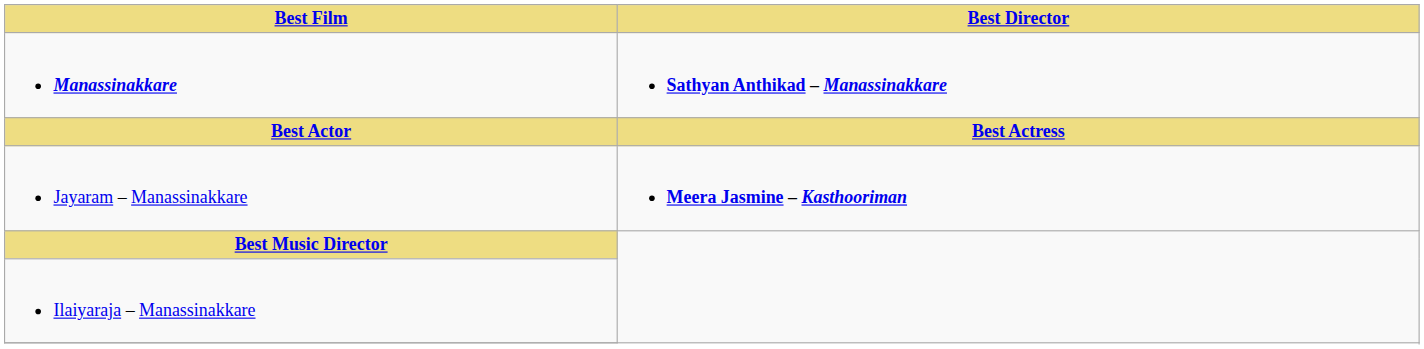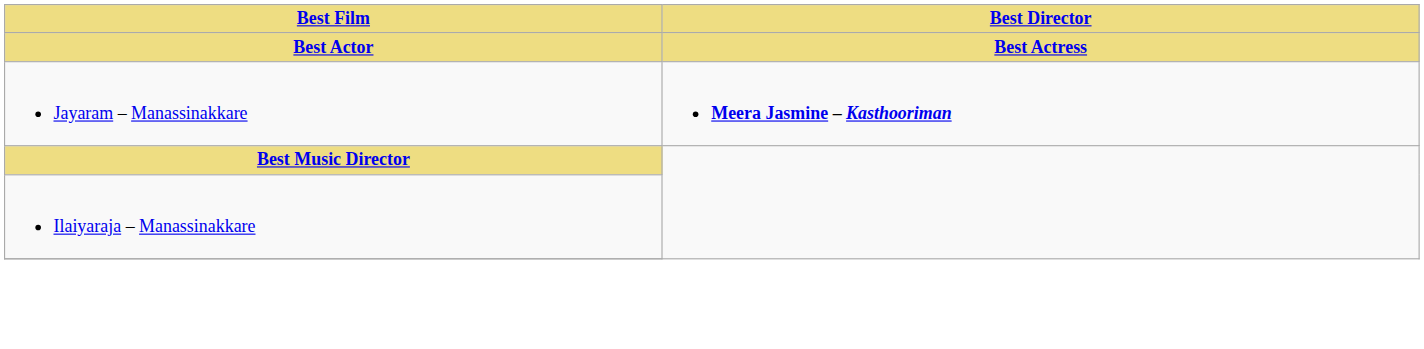- row: Manassinakkare | Sathyan Anthikad – Manassinakkare
